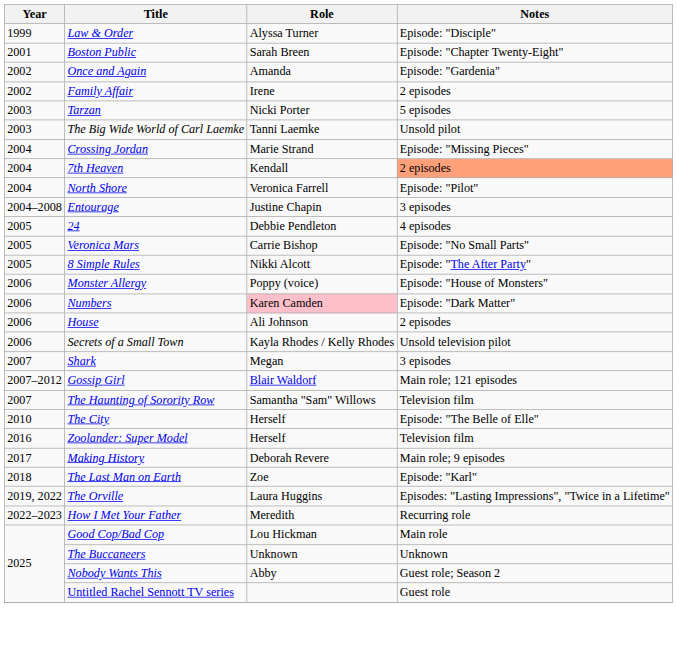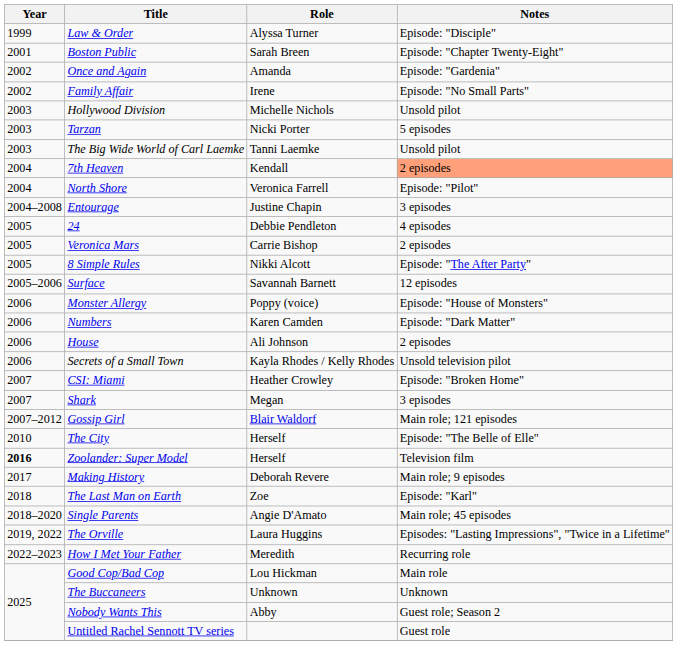Family Affair | Notes: 2 episodes -> Episode: "No Small Parts"
+ row: 2003 | Hollywood Division | Michelle Nichols | Unsold pilot
- row: 2004 | Crossing Jordan | Marie Strand | Episode: "Missing Pieces"
Veronica Mars | Notes: Episode: "No Small Parts" -> 2 episodes
+ row: 2005–2006 | Surface | Savannah Barnett | 12 episodes
Numbers | Role: pink background -> no background
+ row: 2007 | CSI: Miami | Heather Crowley | Episode: "Broken Home"
- row: 2007 | The Haunting of Sorority Row | Samantha "Sam" Willows | Television film
Zoolander: Super Model | Year: normal -> bold
+ row: 2018–2020 | Single Parents | Angie D'Amato | Main role; 45 episodes
